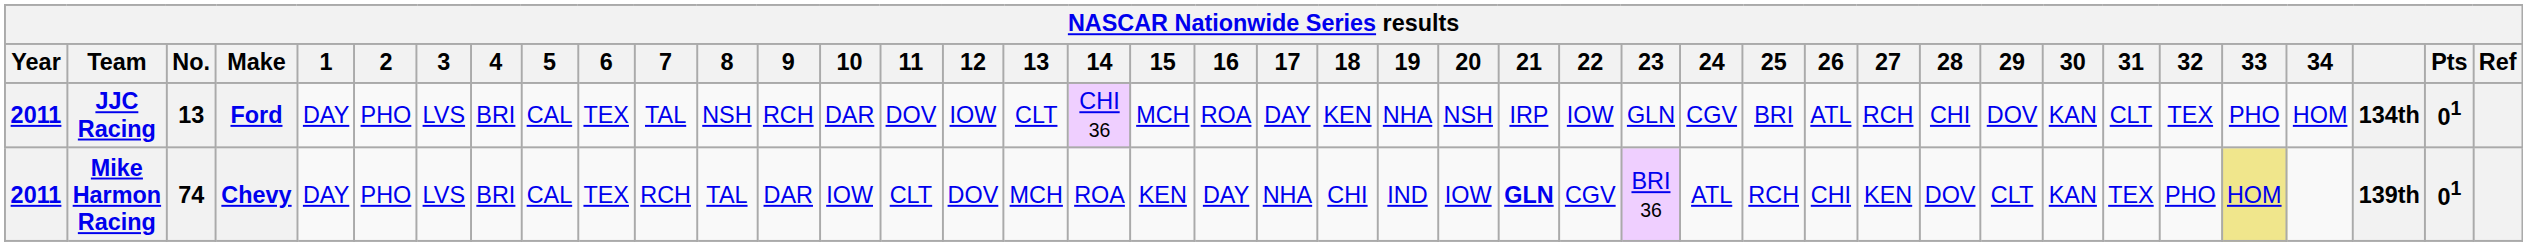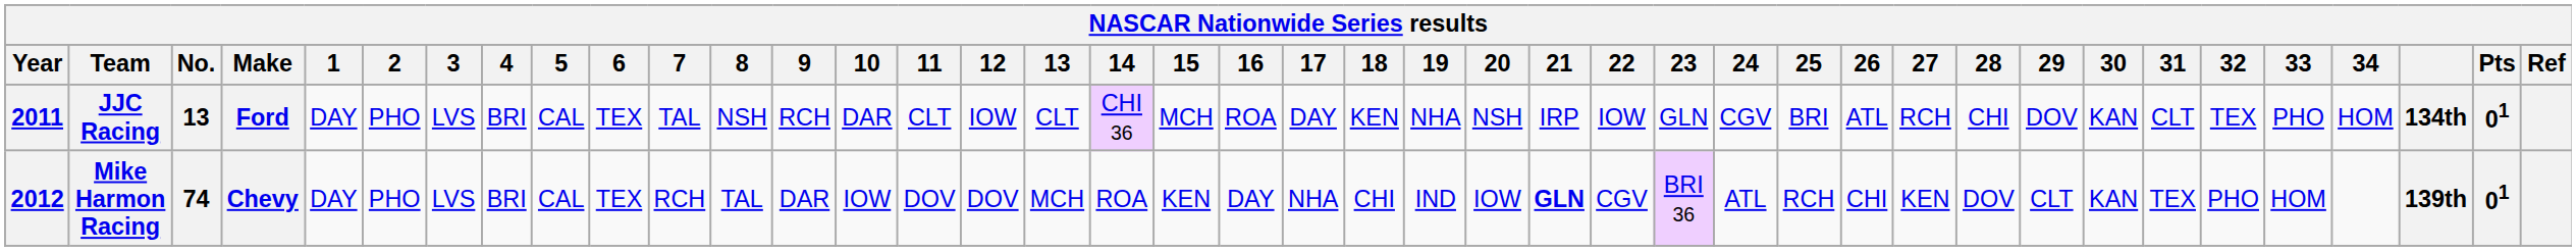JJC Racing | 11: DOV -> CLT
Mike Harmon Racing | Year: 2011 -> 2012
Mike Harmon Racing | 11: CLT -> DOV
Mike Harmon Racing | 33: khaki background -> no background
